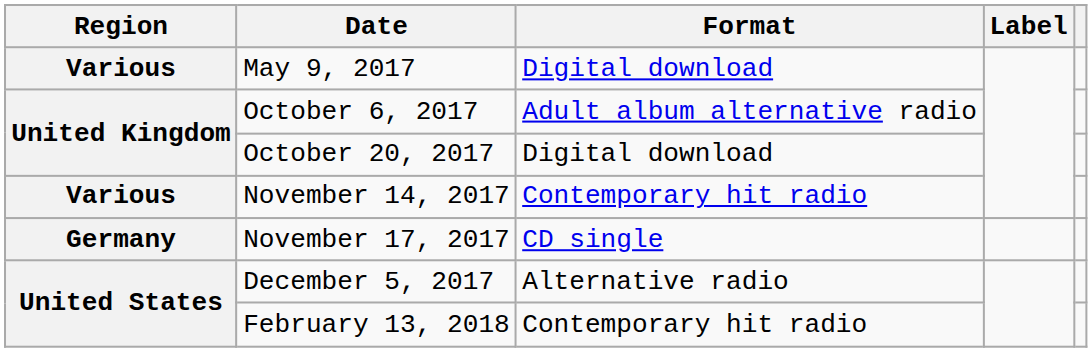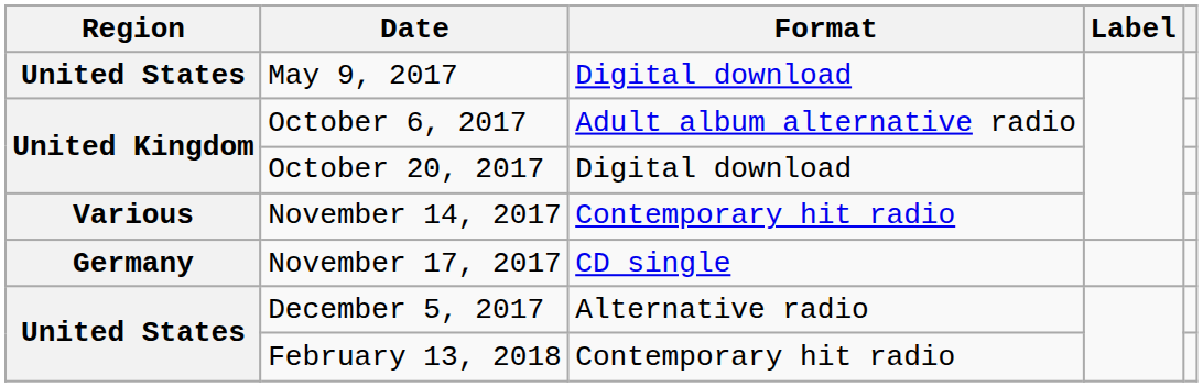May 9, 2017 | Region: Various -> United States
